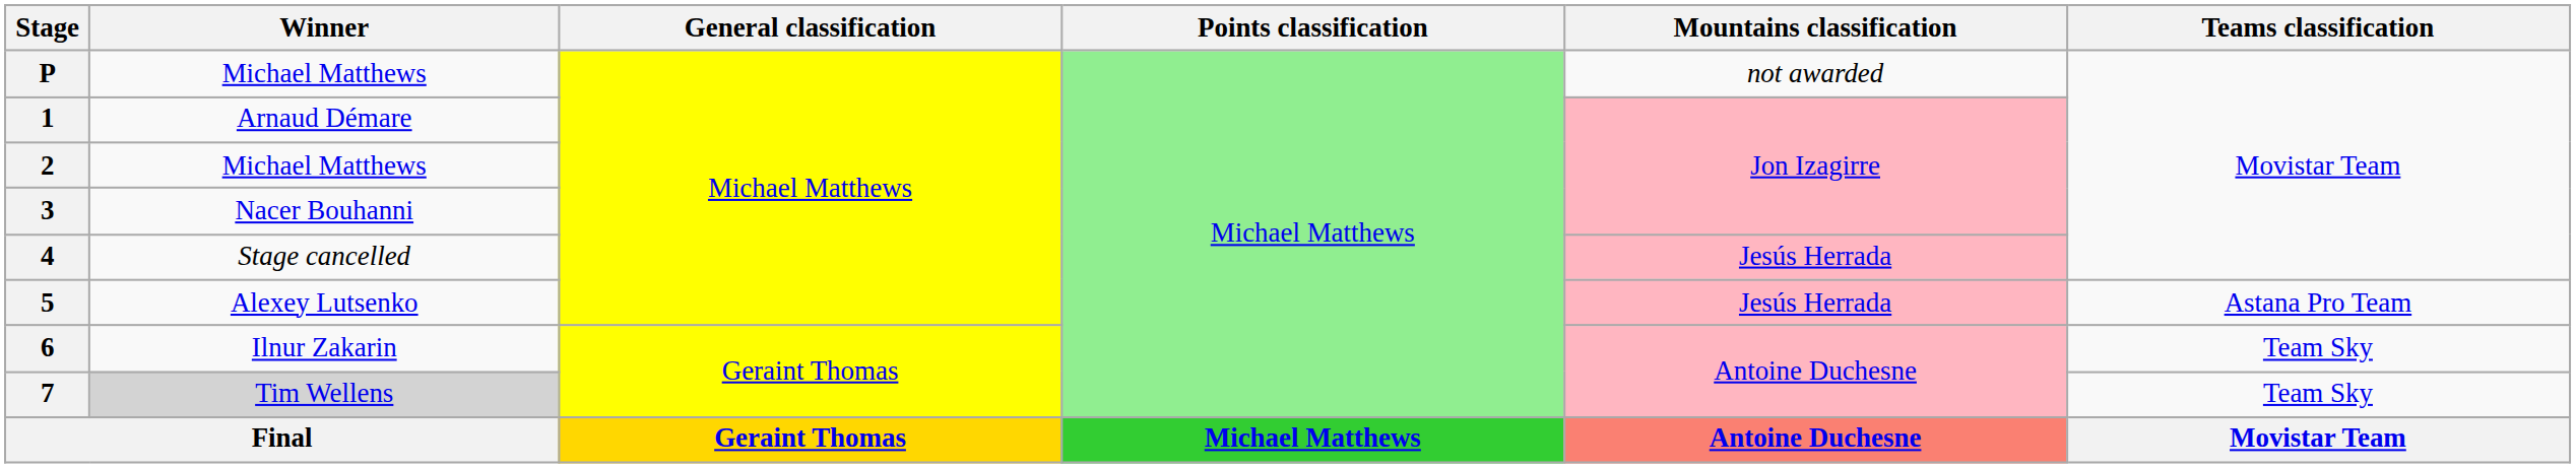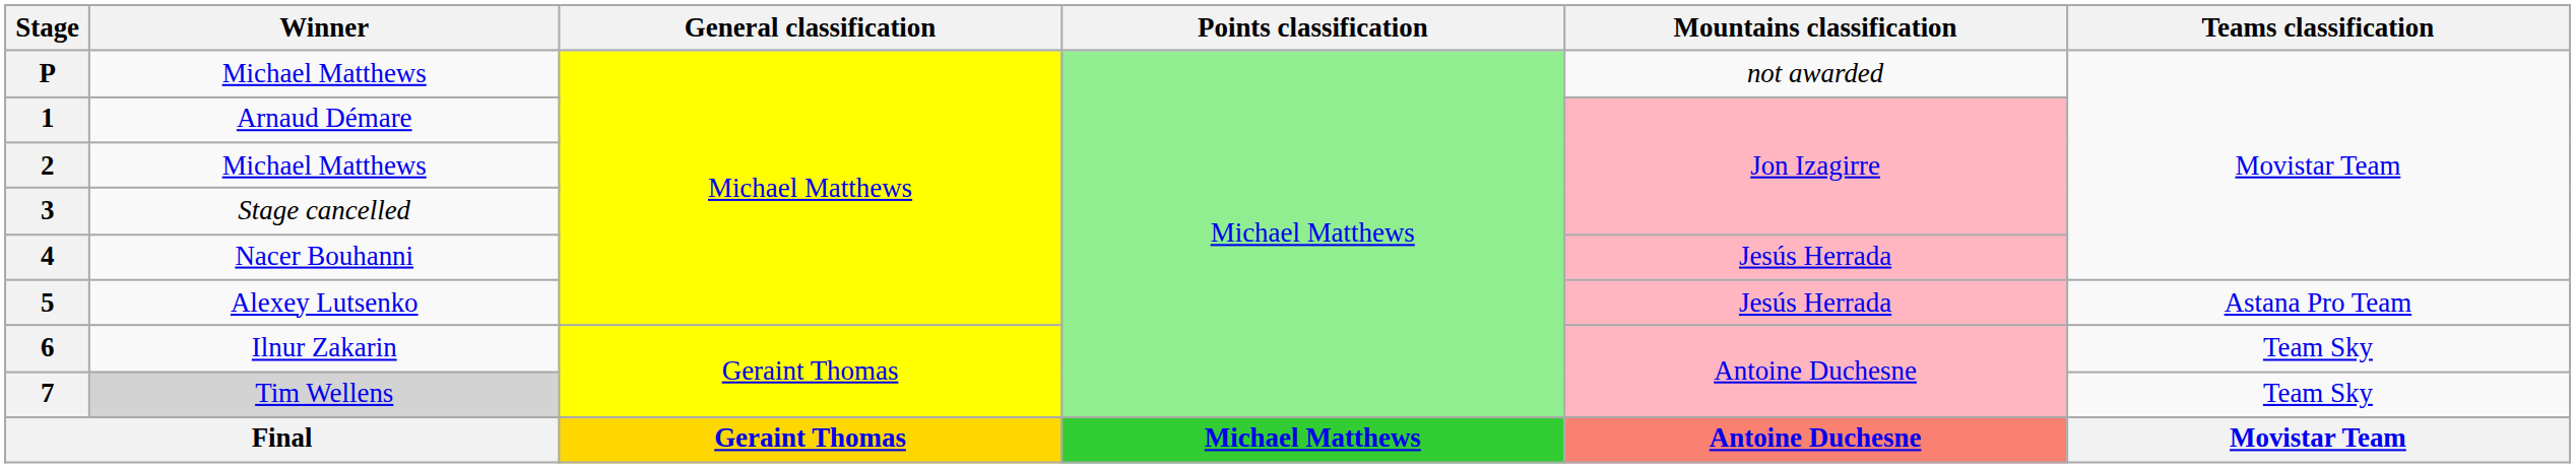3 | Winner: Nacer Bouhanni -> Stage cancelled
4 | Winner: Stage cancelled -> Nacer Bouhanni
